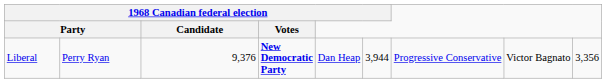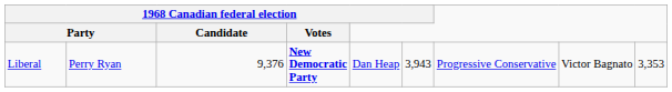Liberal | column 6: 3,944 -> 3,943
Liberal | column 9: 3,356 -> 3,353
